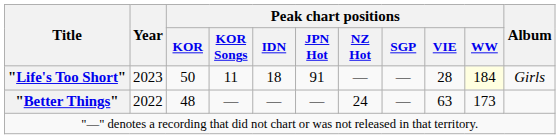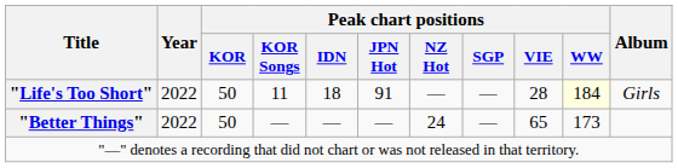"Life's Too Short" | Year: 2023 -> 2022
"Better Things" | Peak chart positions / KOR: 48 -> 50
"Better Things" | Peak chart positions / VIE: 63 -> 65
